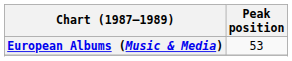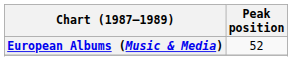European Albums (Music & Media) | Peak position: 53 -> 52
